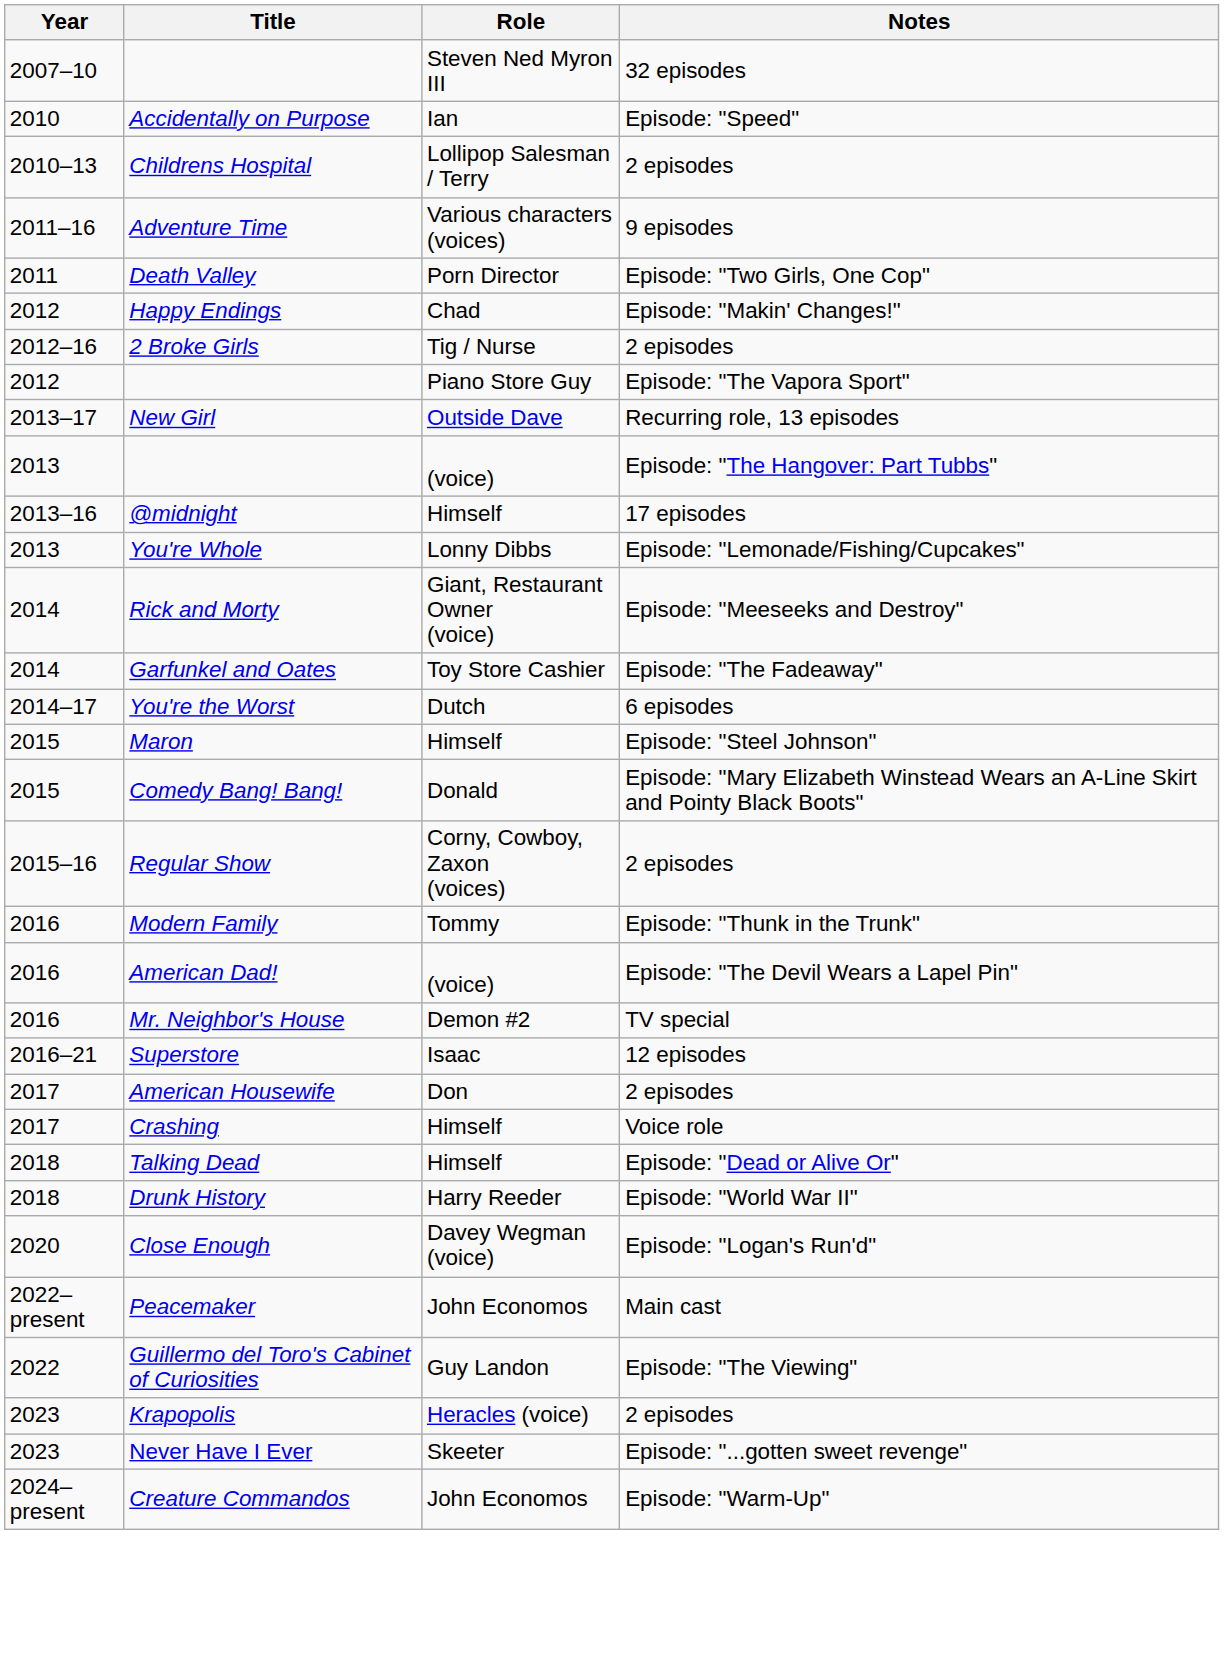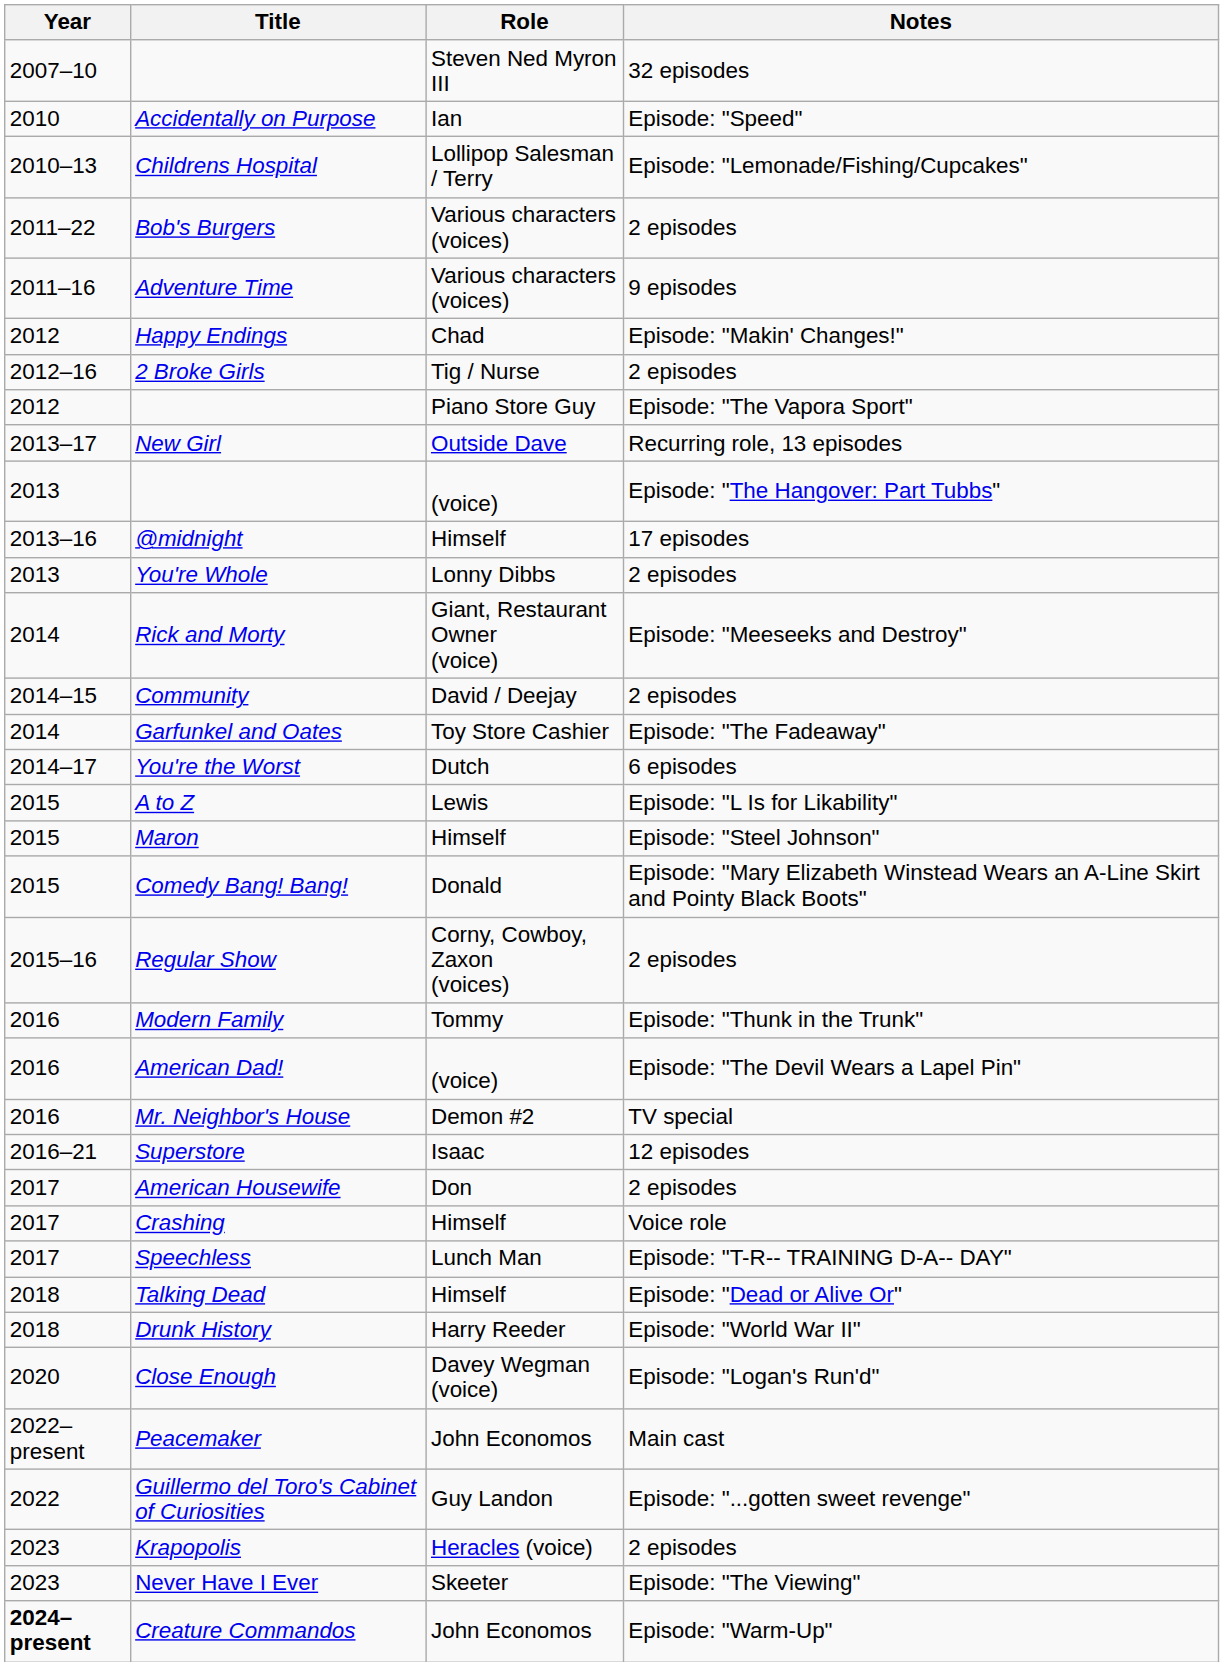Childrens Hospital | Notes: 2 episodes -> Episode: "Lemonade/Fishing/Cupcakes"
+ row: 2011–22 | Bob's Burgers | Various characters (voices) | 2 episodes
- row: 2011 | Death Valley | Porn Director | Episode: "Two Girls, One Cop"
You're Whole | Notes: Episode: "Lemonade/Fishing/Cupcakes" -> 2 episodes
+ row: 2014–15 | Community | David / Deejay | 2 episodes
+ row: 2015 | A to Z | Lewis | Episode: "L Is for Likability"
+ row: 2017 | Speechless | Lunch Man | Episode: "T-R-- TRAINING D-A-- DAY"
Guillermo del Toro's Cabinet of Curiosities | Notes: Episode: "The Viewing" -> Episode: "...gotten sweet revenge"
Never Have I Ever | Notes: Episode: "...gotten sweet revenge" -> Episode: "The Viewing"
Creature Commandos | Year: normal -> bold
